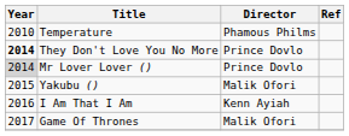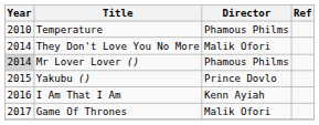They Don't Love You No More | Year: bold -> normal
They Don't Love You No More | Director: Prince Dovlo -> Malik Ofori
Mr Lover Lover () | Director: Prince Dovlo -> Phamous Philms
Yakubu () | Director: Malik Ofori -> Prince Dovlo
